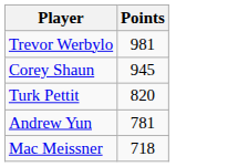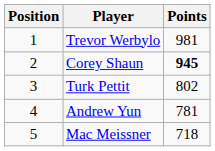+ column: Position | 1 | 2 | 3 | 4 | 5
Corey Shaun | Points: normal -> bold
Turk Pettit | Points: 820 -> 802
